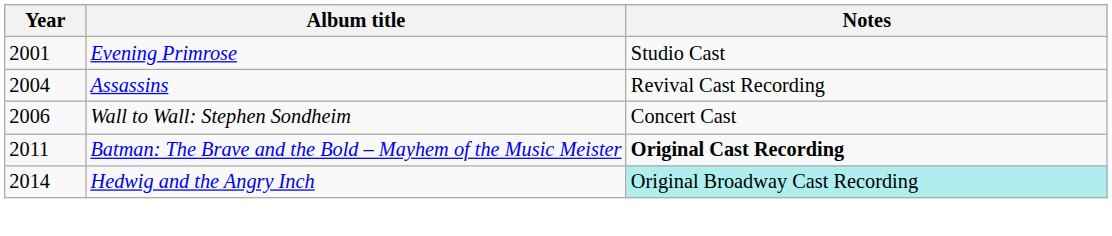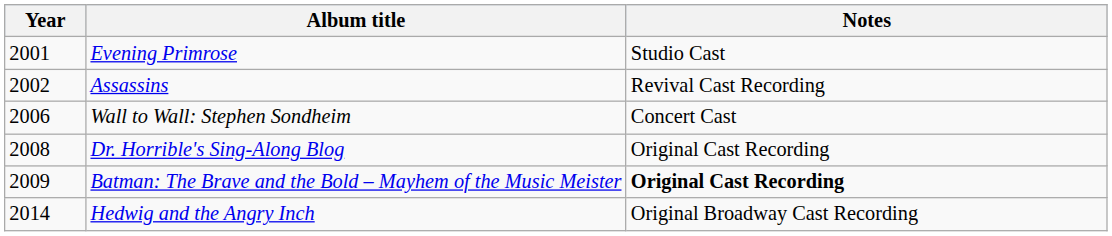Assassins | Year: 2004 -> 2002
+ row: 2008 | Dr. Horrible's Sing-Along Blog | Original Cast Recording
Batman: The Brave and the Bold – Mayhem of the Music Meister | Year: 2011 -> 2009
Hedwig and the Angry Inch | Notes: paleturquoise background -> no background
